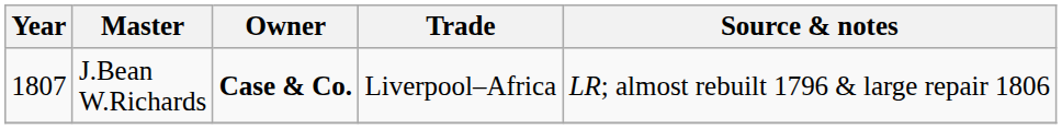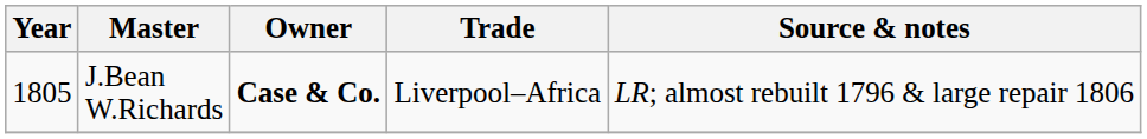J.Bean W.Richards | Year: 1807 -> 1805
